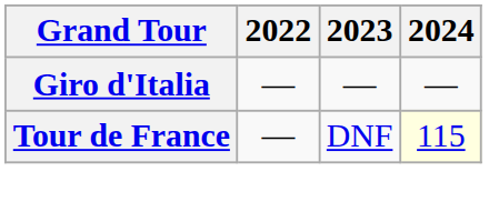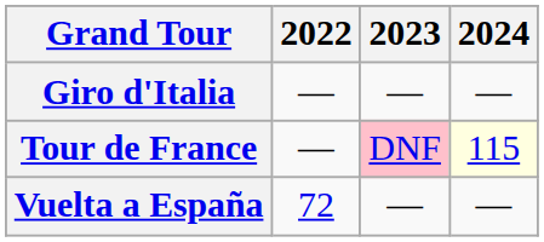Tour de France | 2023: no background -> pink background
+ row: Vuelta a España | 72 | — | —
